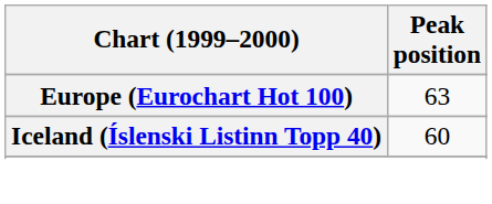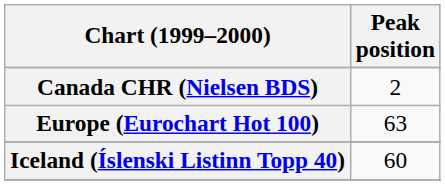+ row: Canada CHR (Nielsen BDS) | 2
